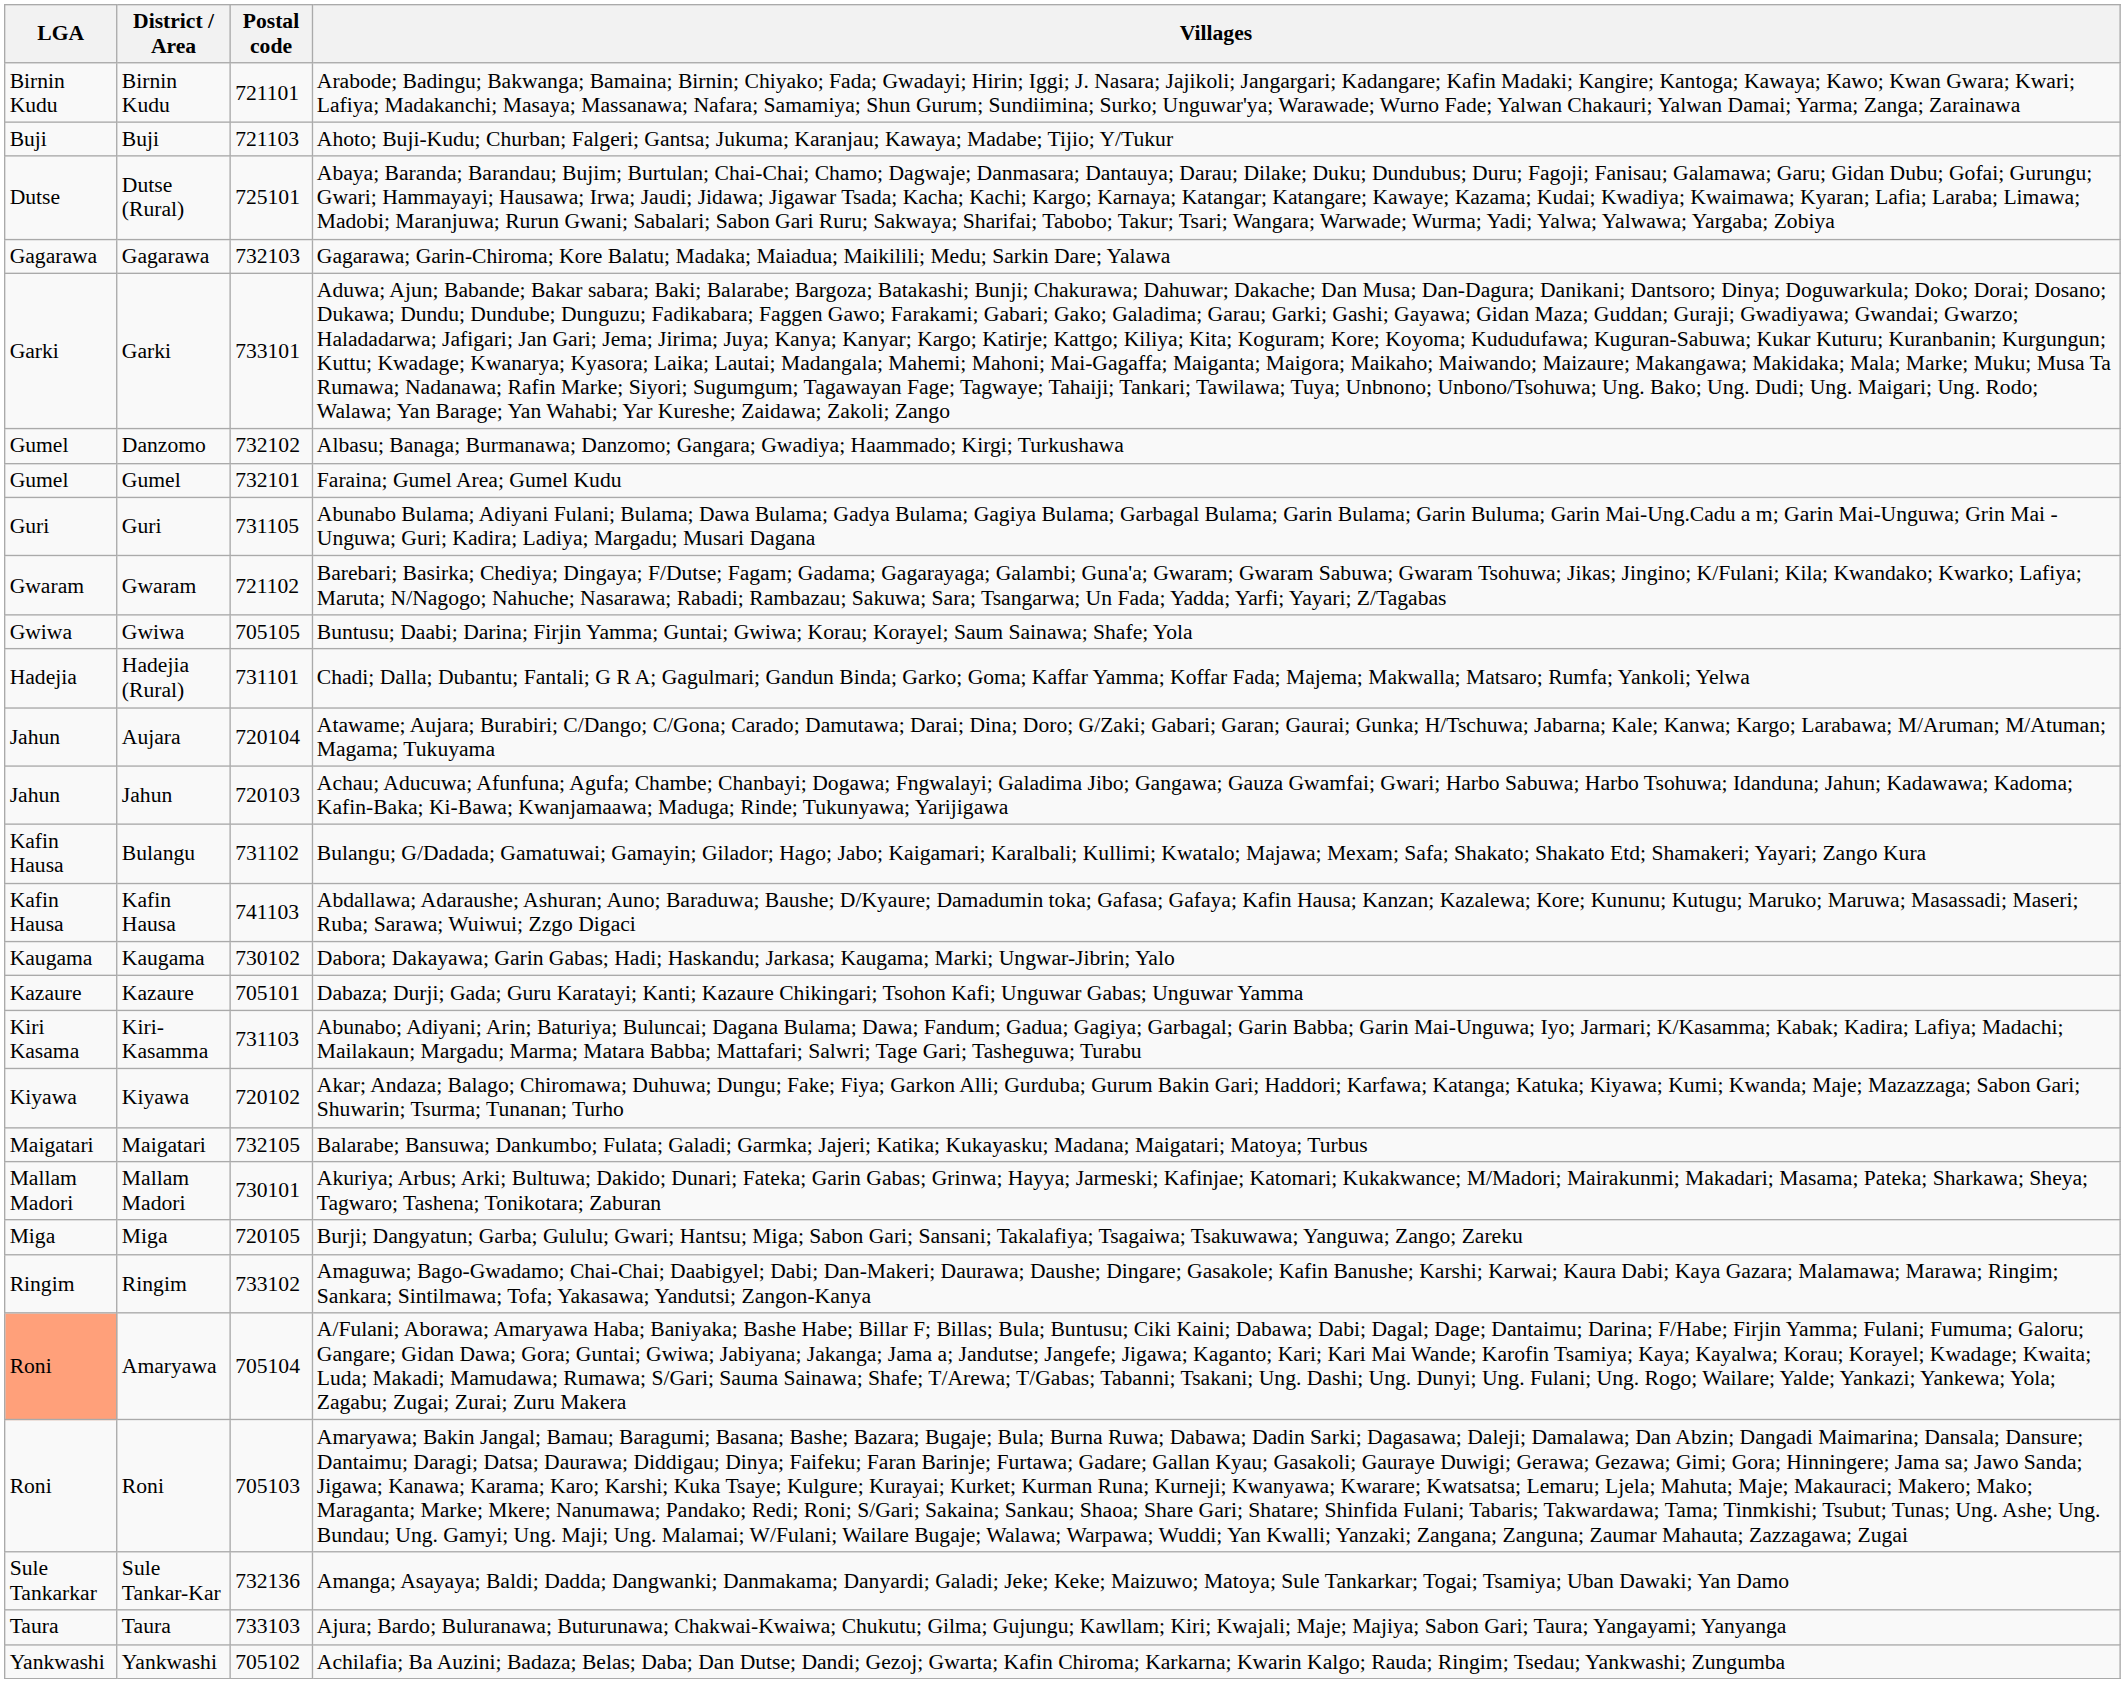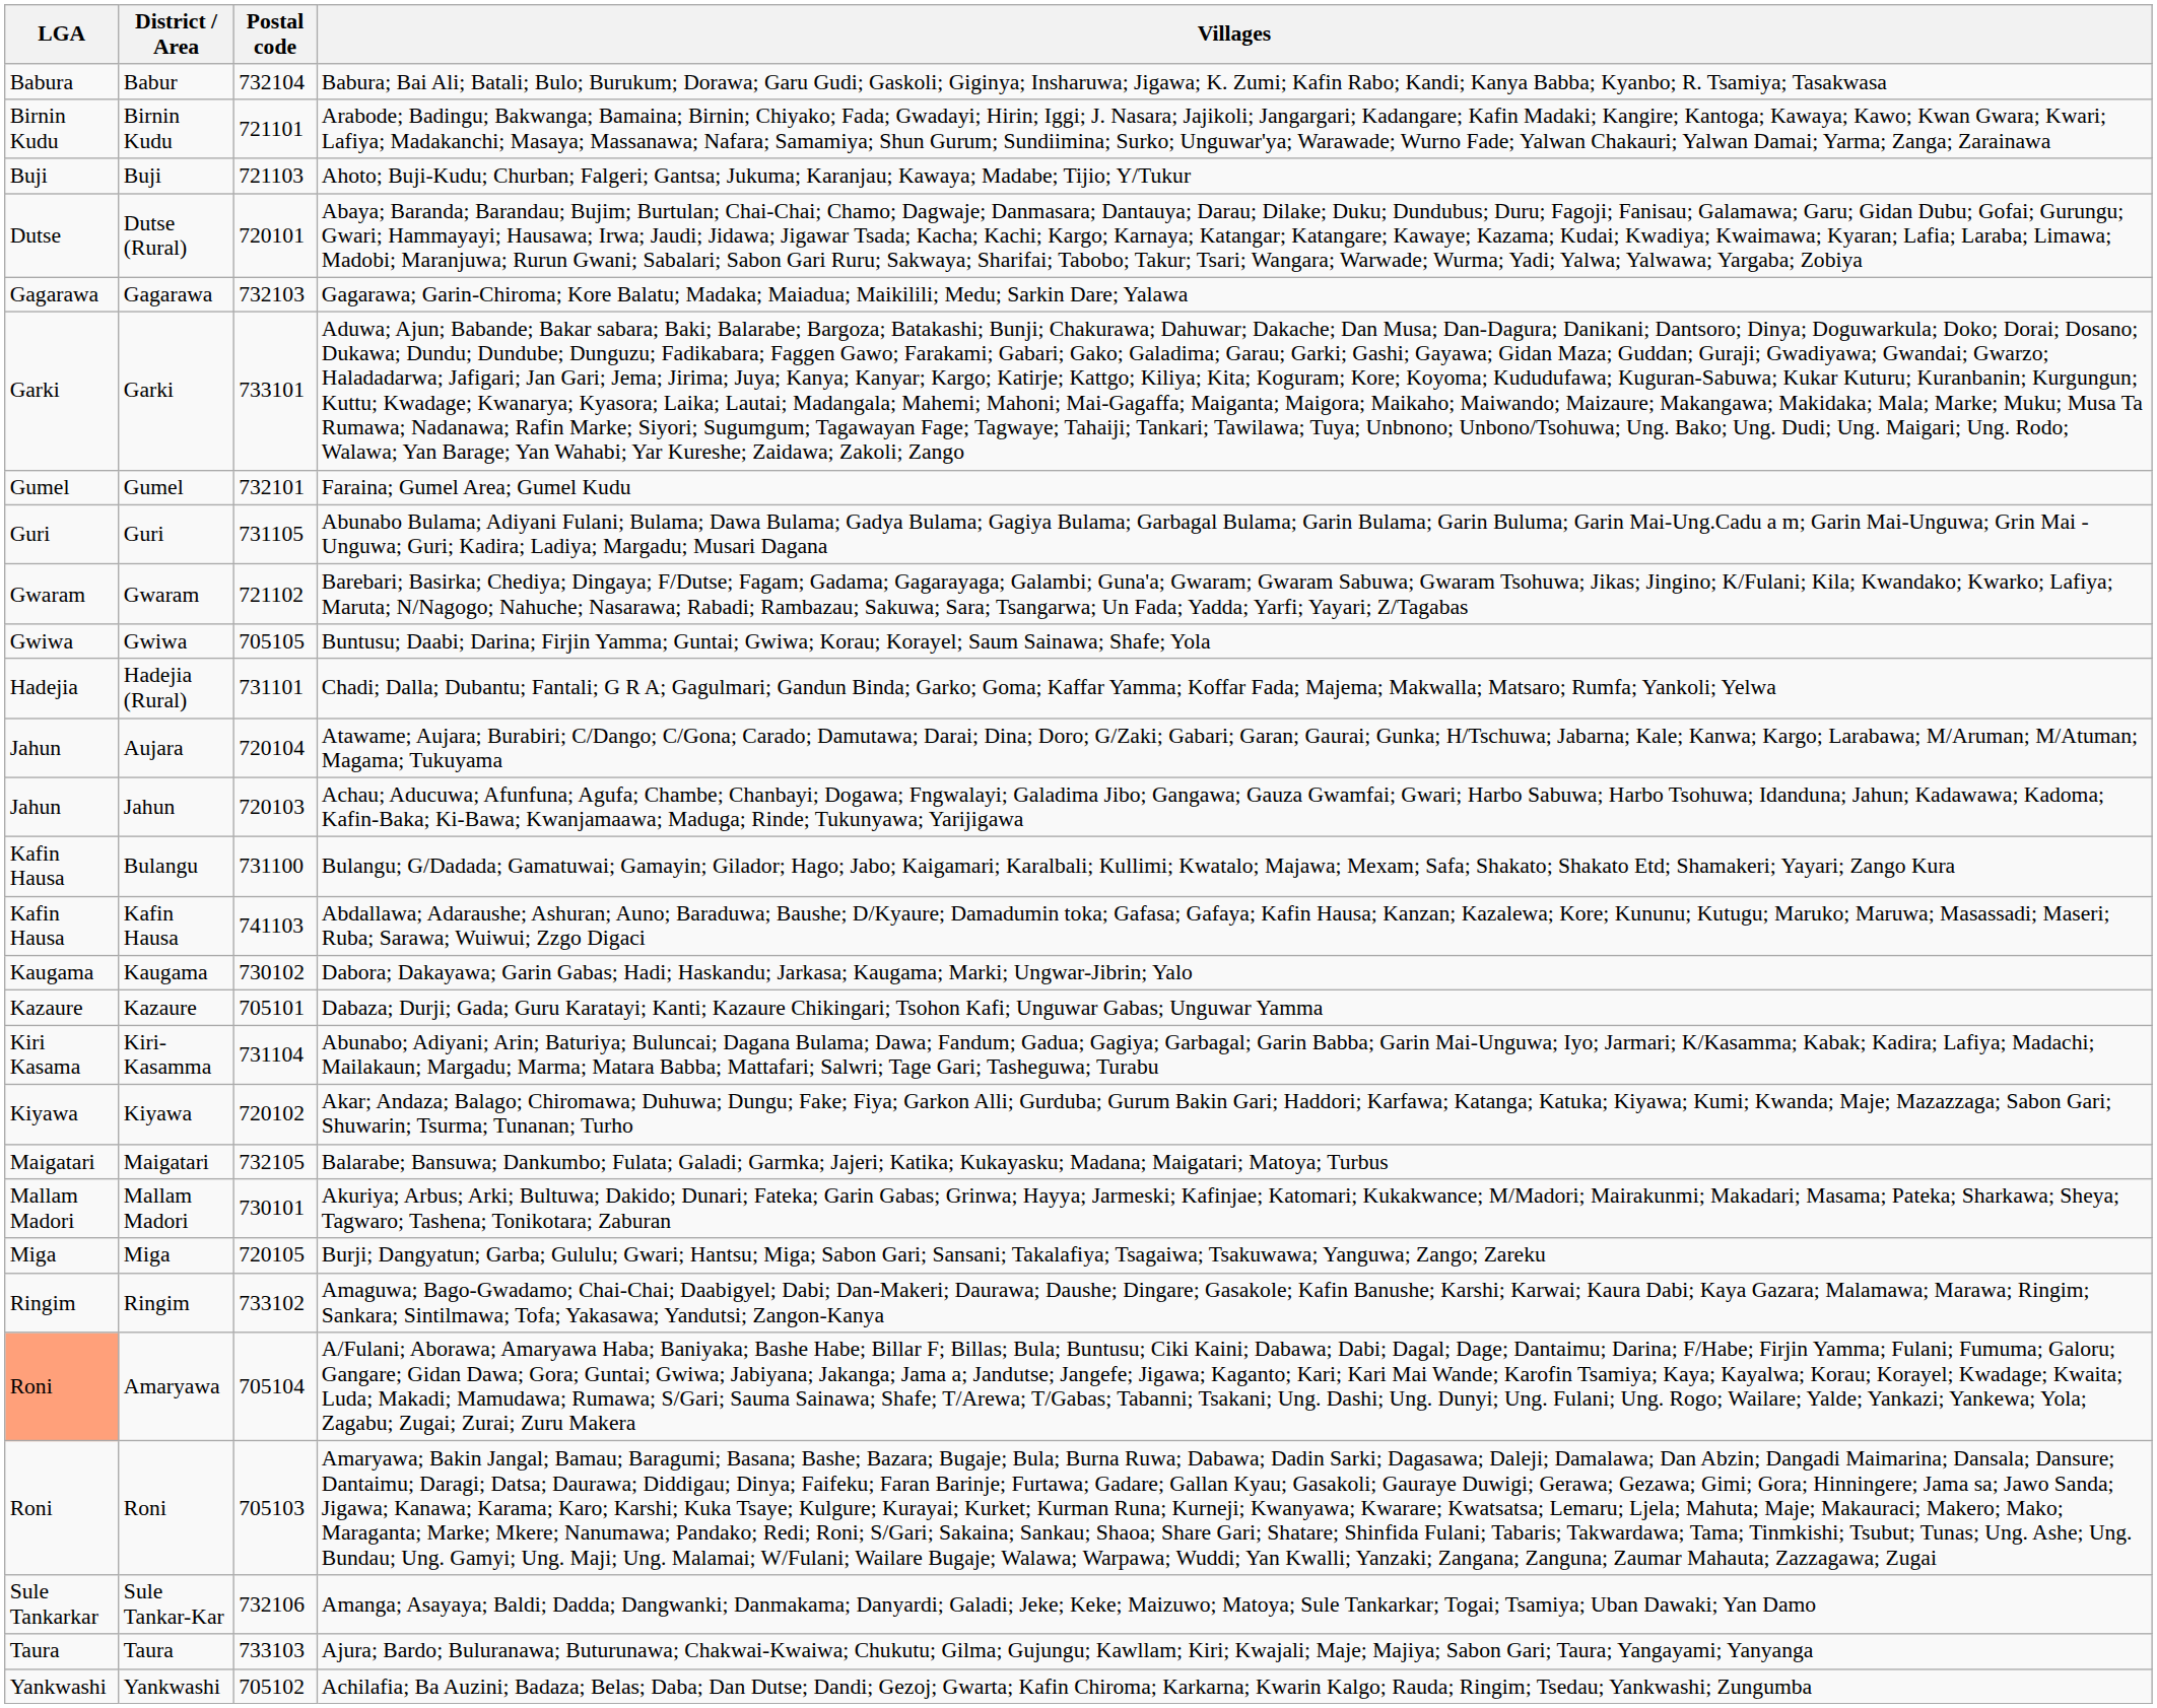+ row: Babura | Babur | 732104 | Babura; Bai Ali; Batali; Bulo; Burukum; Dorawa; Garu Gudi; Gaskoli; Giginya; Insharuwa; Jigawa; K. Zumi; Kafin Rabo; Kandi; Kanya Babba; Kyanbo; R. Tsamiya; Tasakwasa
Dutse (Rural) | Postal code: 725101 -> 720101
- row: Gumel | Danzomo | 732102 | Albasu; Banaga; Burmanawa; Danzomo; Gangara; Gwadiya; Haammado; Kirgi; Turkushawa
Bulangu | Postal code: 731102 -> 731100
Kiri-Kasamma | Postal code: 731103 -> 731104
Sule Tankar-Kar | Postal code: 732136 -> 732106
